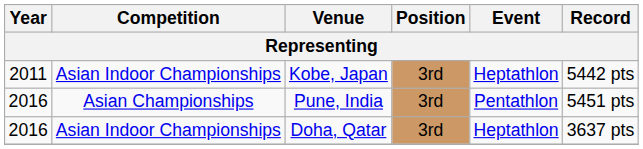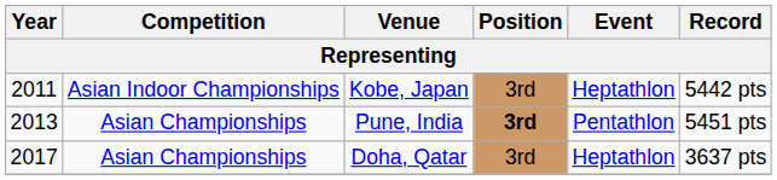Pune, India | Year: 2016 -> 2013
Pune, India | Position: normal -> bold
Doha, Qatar | Year: 2016 -> 2017
Doha, Qatar | Competition: Asian Indoor Championships -> Asian Championships
